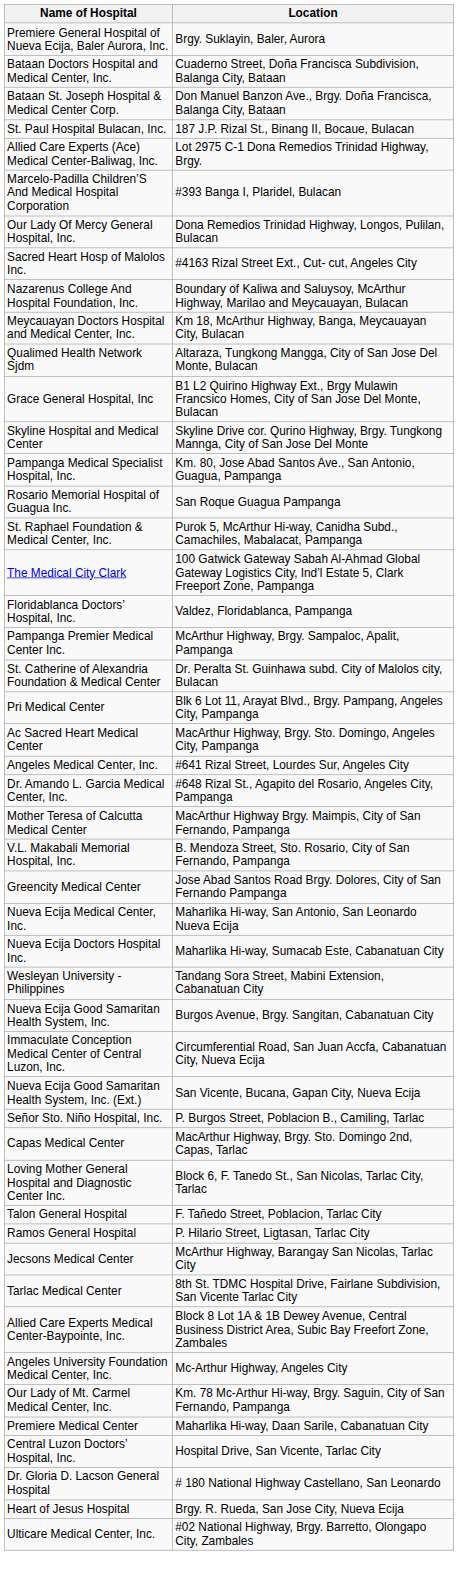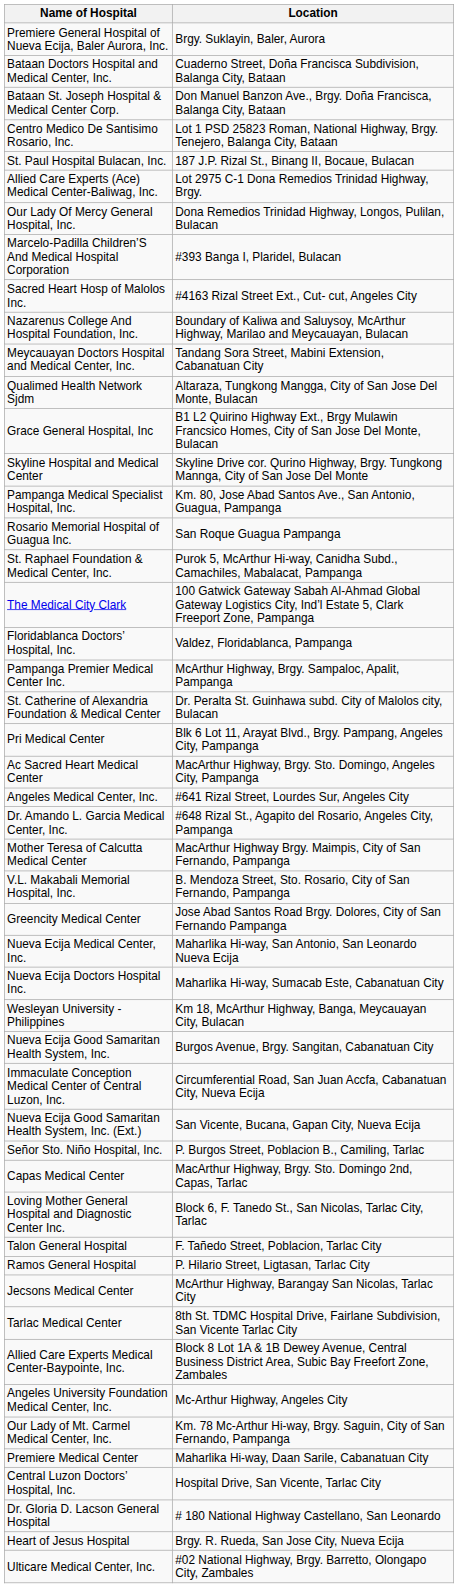+ row: Centro Medico De Santisimo Rosario, Inc. | Lot 1 PSD 25823 Roman, National Highway, Brgy. Tenejero, Balanga City, Bataan
rows swapped: Marcelo-Padilla Children’S And Medical Hospital Corporation <-> Our Lady Of Mercy General Hospital, Inc.
Meycauayan Doctors Hospital and Medical Center, Inc. | Location: Km 18, McArthur Highway, Banga, Meycauayan City, Bulacan -> Tandang Sora Street, Mabini Extension, Cabanatuan City
Wesleyan University - Philippines | Location: Tandang Sora Street, Mabini Extension, Cabanatuan City -> Km 18, McArthur Highway, Banga, Meycauayan City, Bulacan
